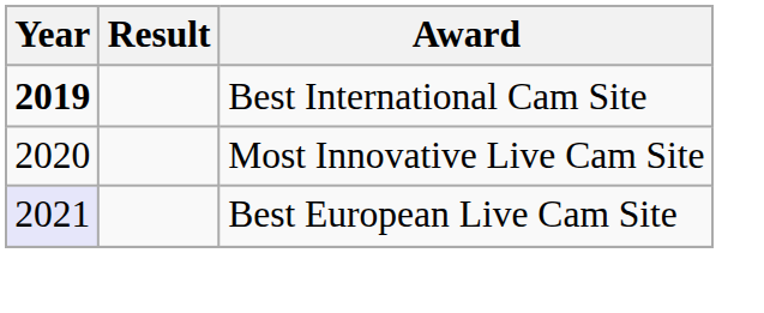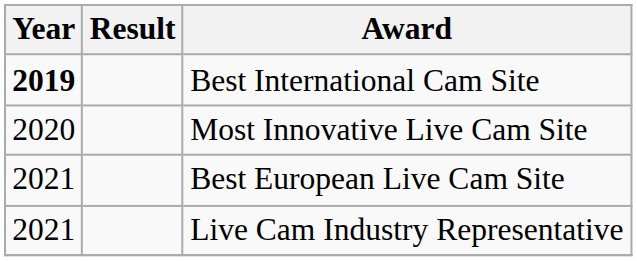Best European Live Cam Site | Year: lavender background -> no background
+ row: 2021 | Live Cam Industry Representative
